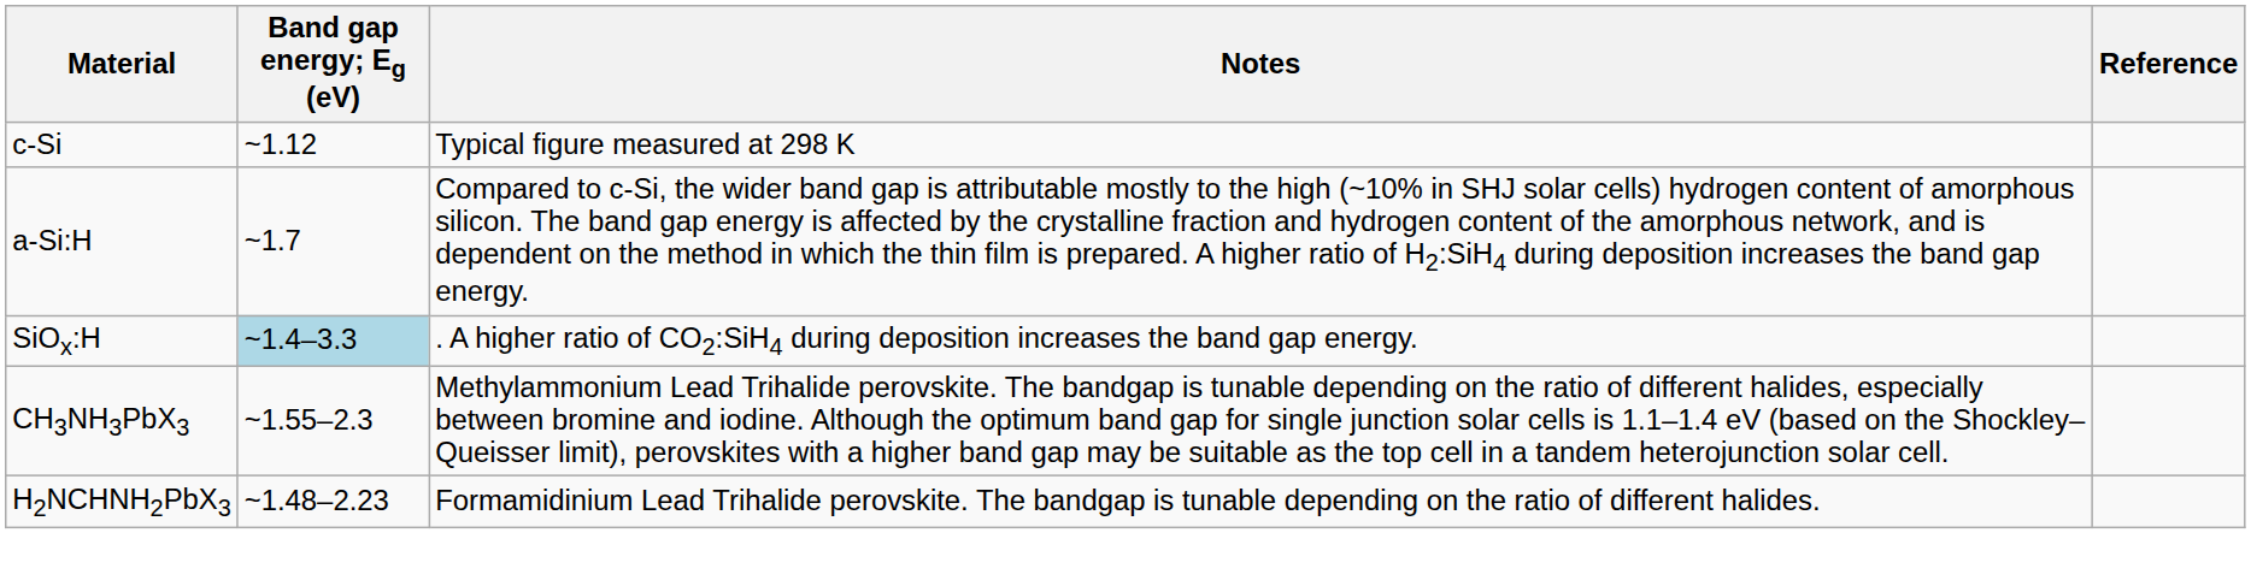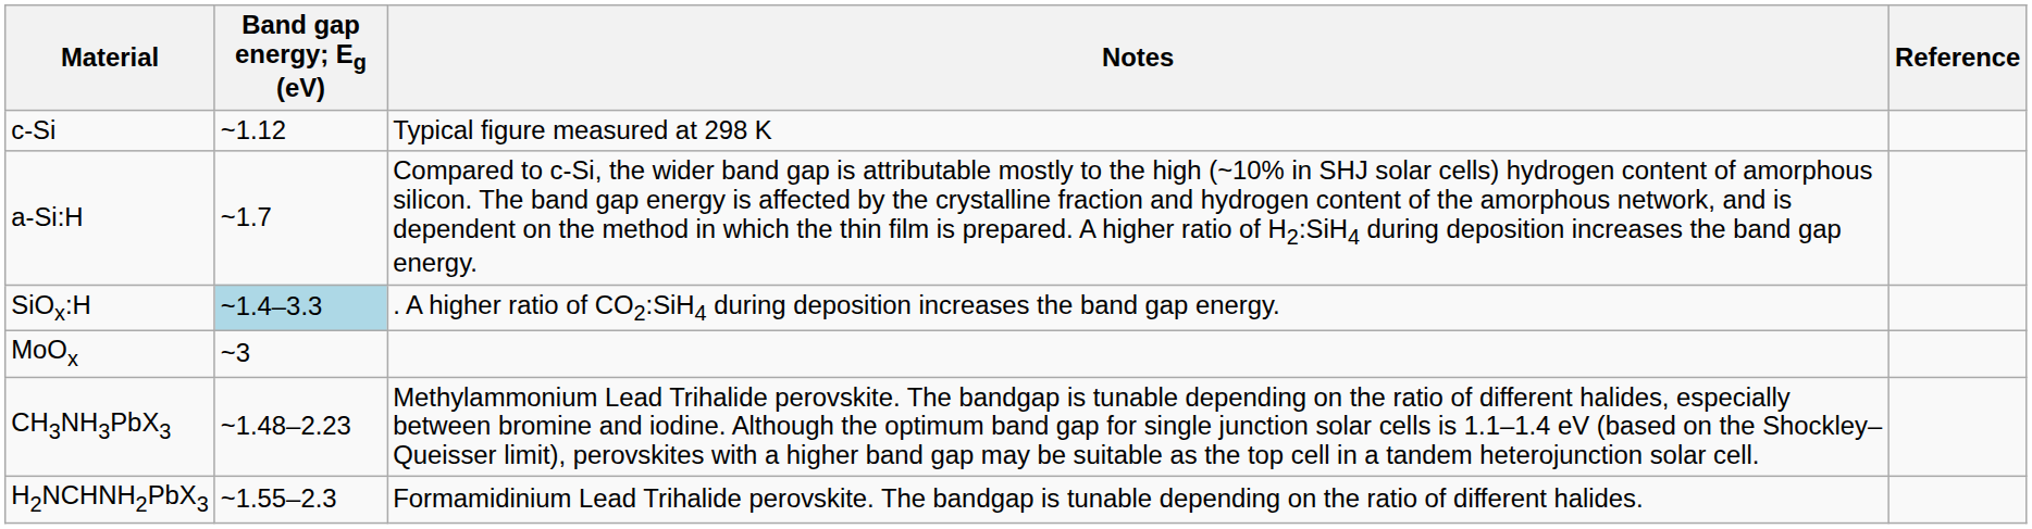+ row: MoOx | ~3
CH3NH3PbX3 | Band gap energy; Eg (eV): ~1.55–2.3 -> ~1.48–2.23
H2NCHNH2PbX3 | Band gap energy; Eg (eV): ~1.48–2.23 -> ~1.55–2.3
